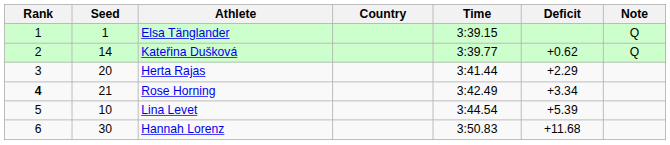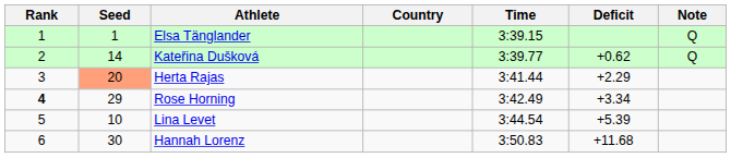Herta Rajas | Seed: no background -> lightsalmon background
Rose Horning | Seed: 21 -> 29
